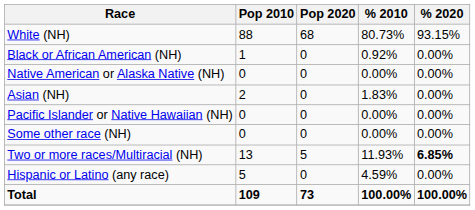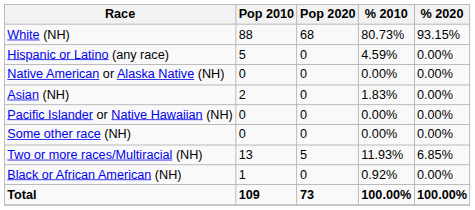rows swapped: Black or African American (NH) <-> Hispanic or Latino (any race)
Two or more races/Multiracial (NH) | % 2020: bold -> normal
